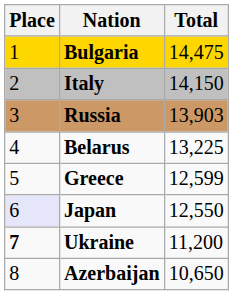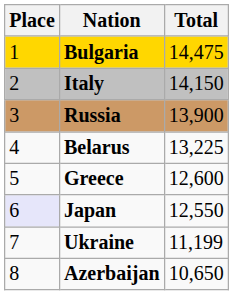Russia | Total: 13,903 -> 13,900
Greece | Total: 12,599 -> 12,600
Ukraine | Place: bold -> normal
Ukraine | Total: 11,200 -> 11,199
